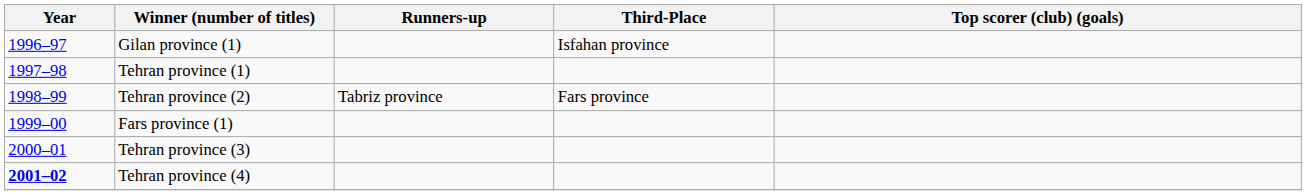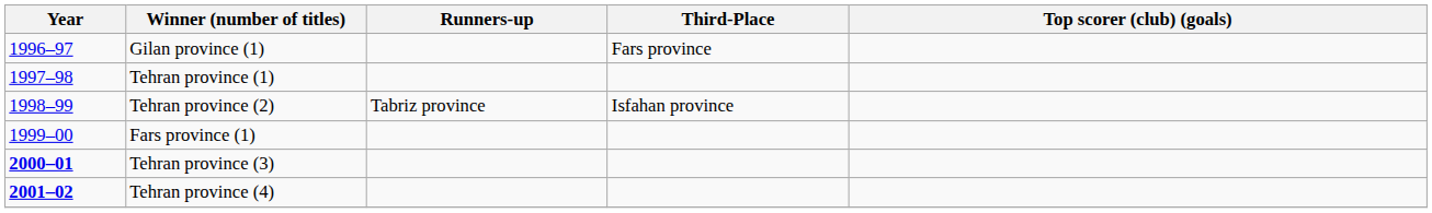Gilan province (1) | Third-Place: Isfahan province -> Fars province
Tehran province (2) | Third-Place: Fars province -> Isfahan province
Tehran province (3) | Year: normal -> bold
